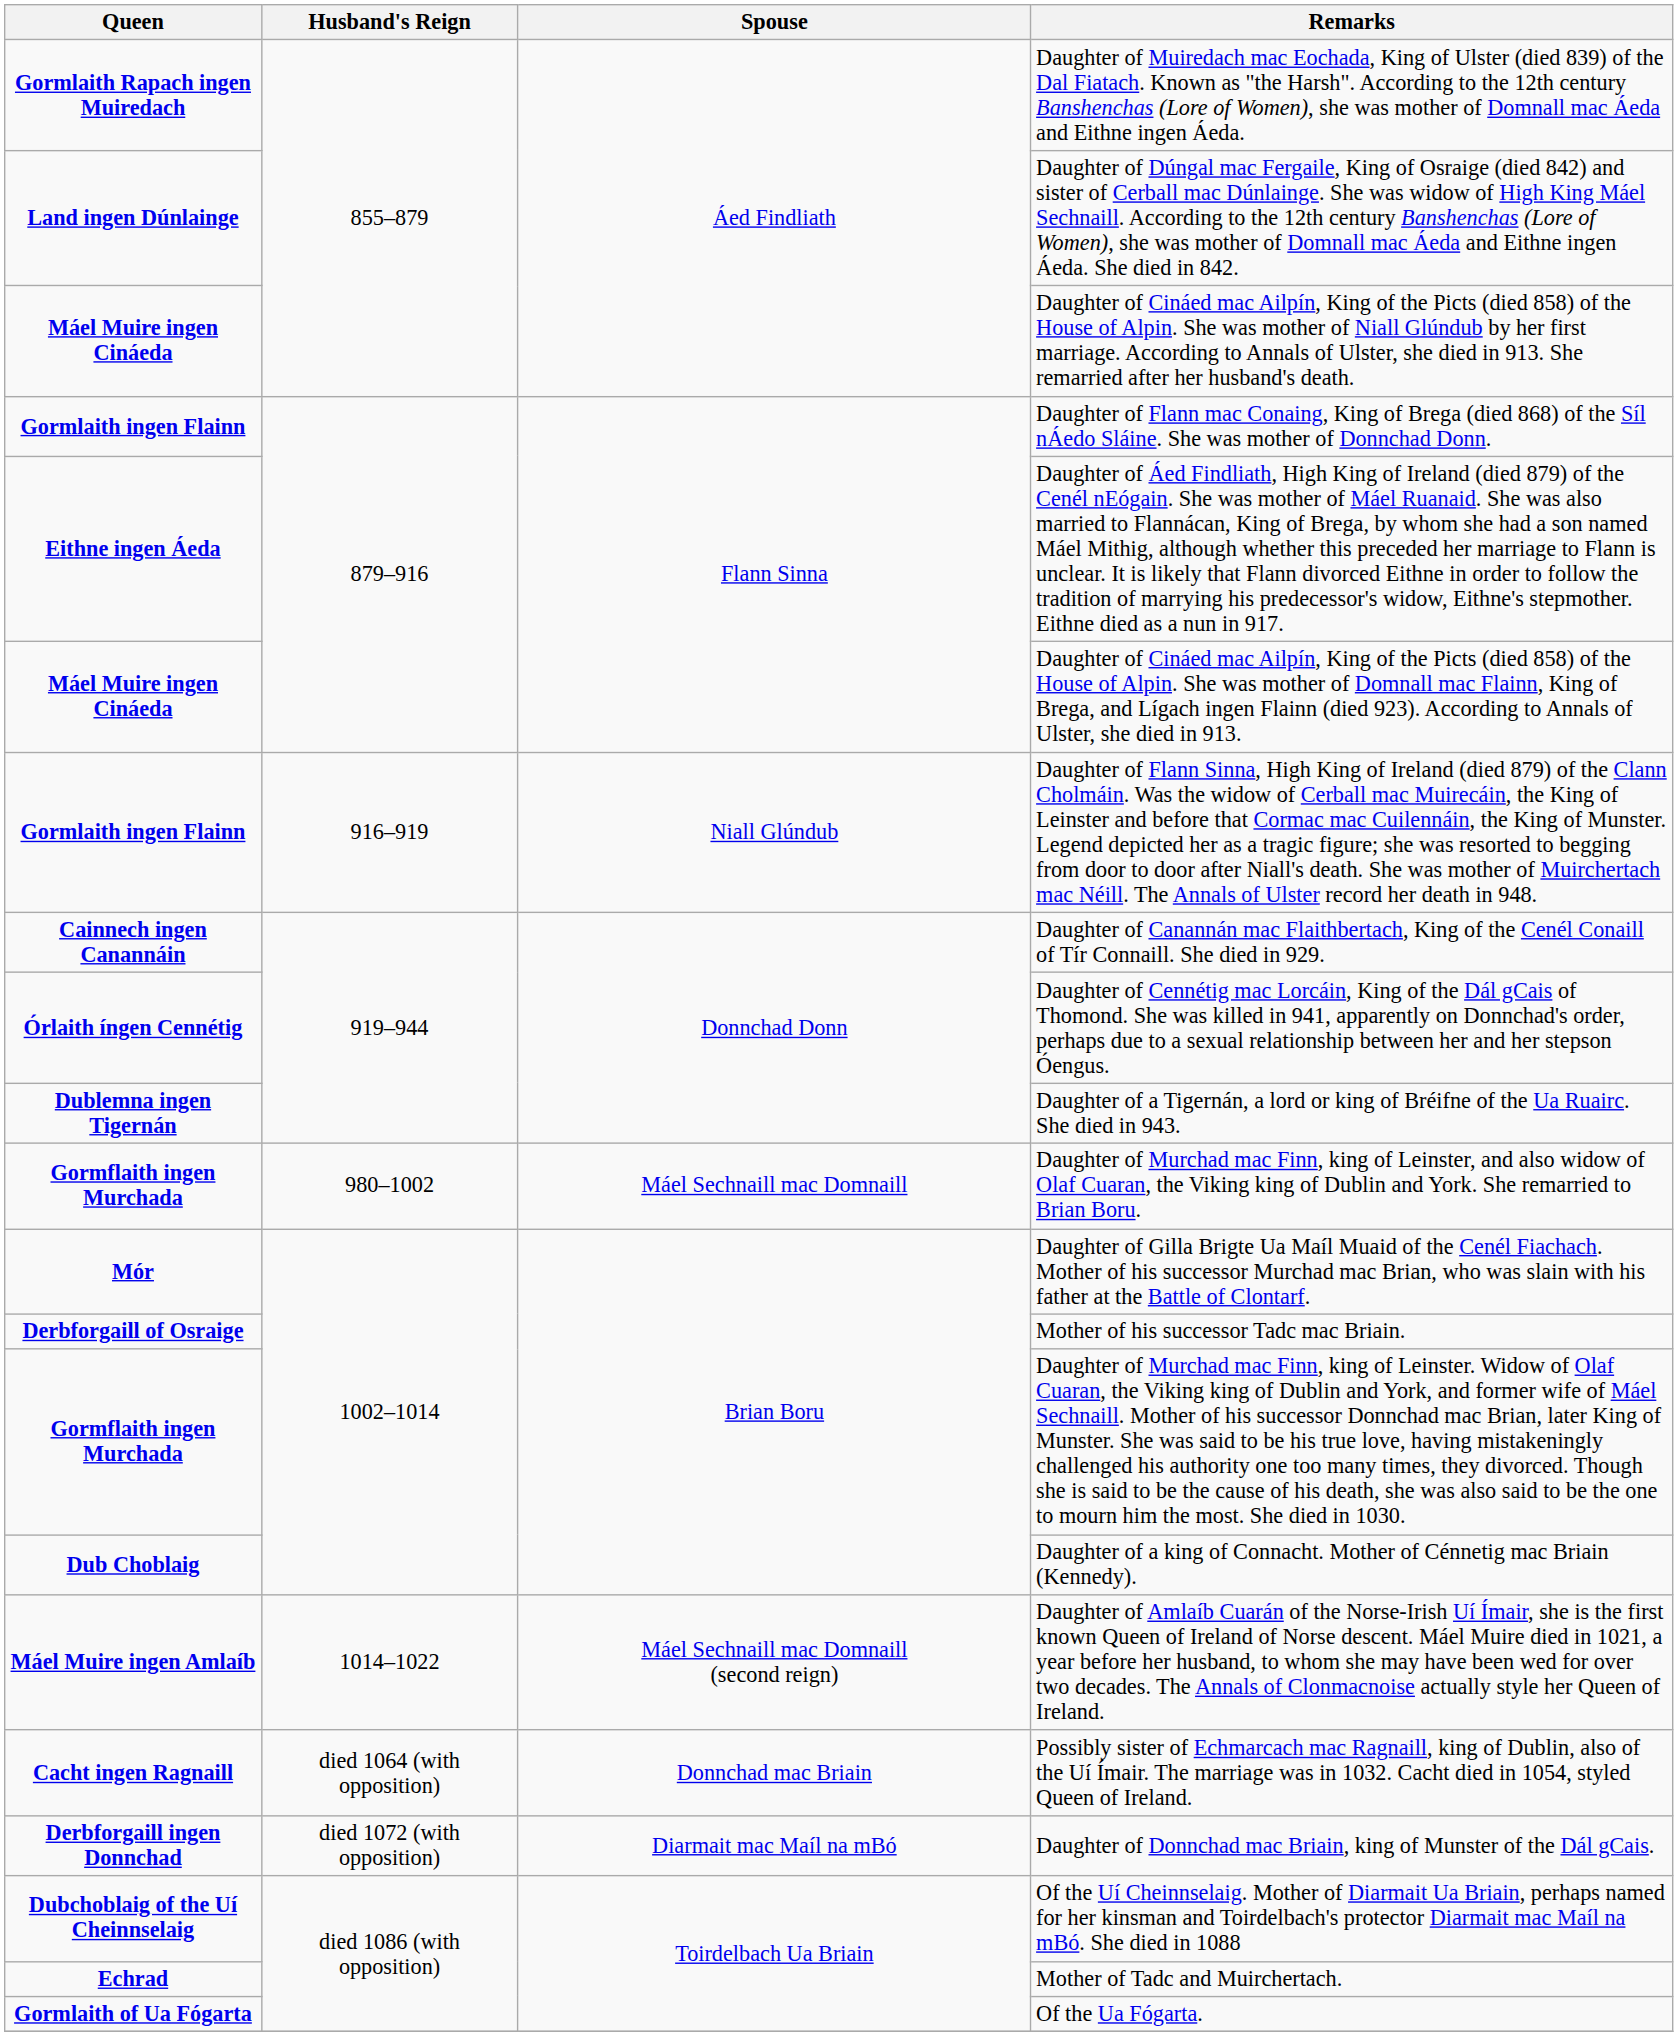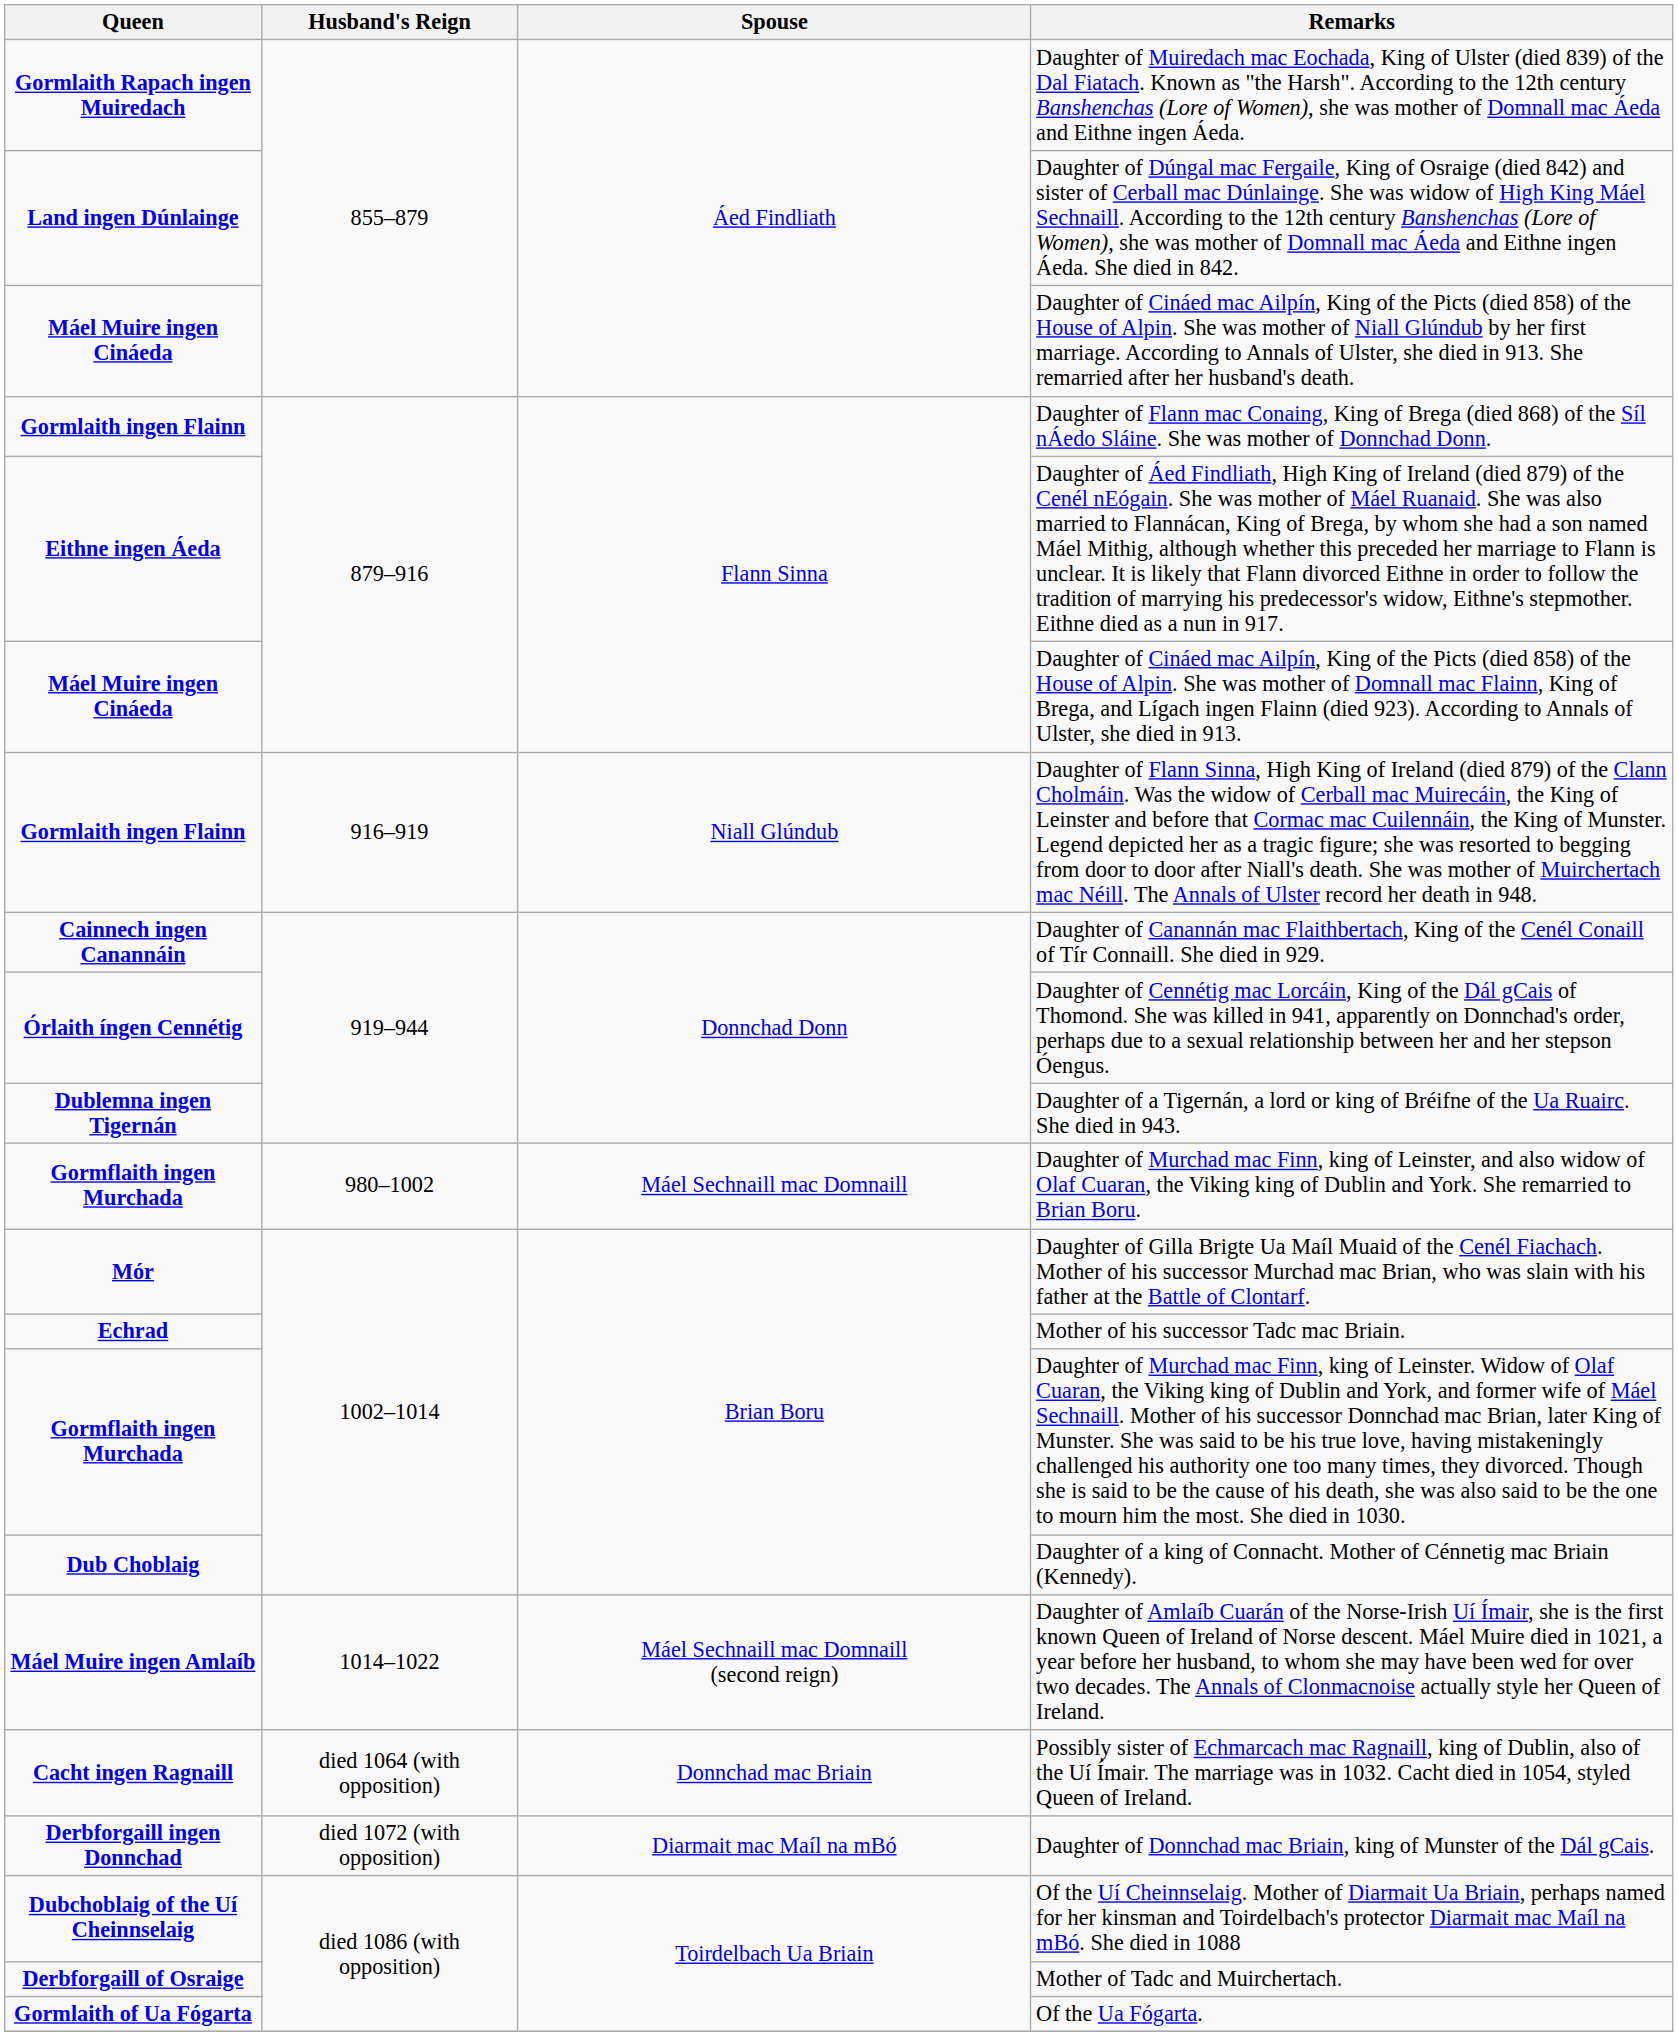Mother of his successor Tadc mac Briain. | Queen: Derbforgaill of Osraige -> Echrad
Mother of Tadc and Muirchertach. | Queen: Echrad -> Derbforgaill of Osraige
